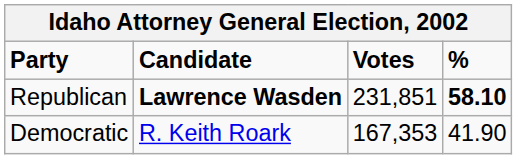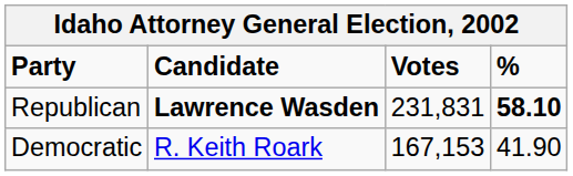Republican | Votes: 231,851 -> 231,831
Democratic | Votes: 167,353 -> 167,153
